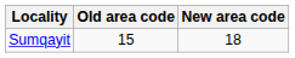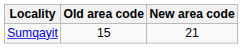Sumqayit | New area code: 18 -> 21
